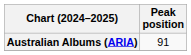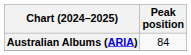Australian Albums (ARIA) | Peak position: 91 -> 84
